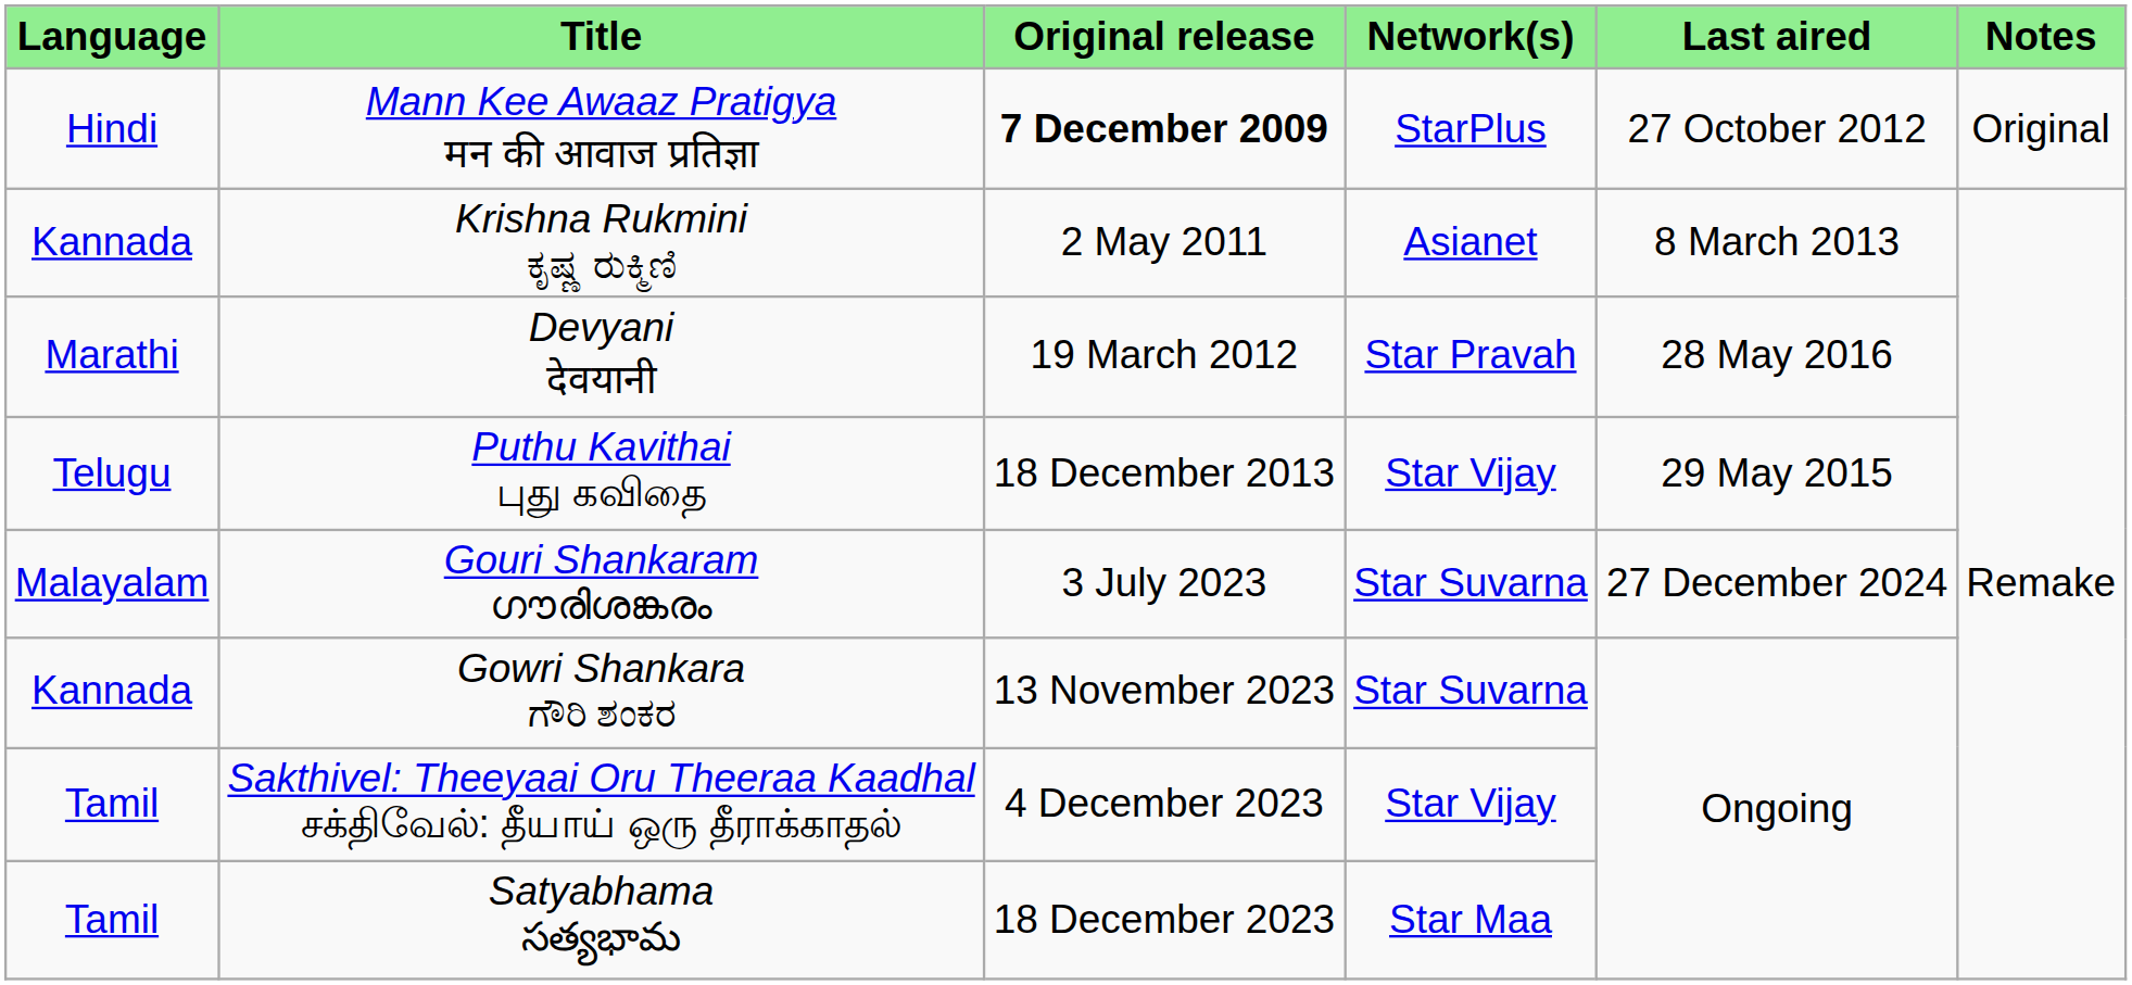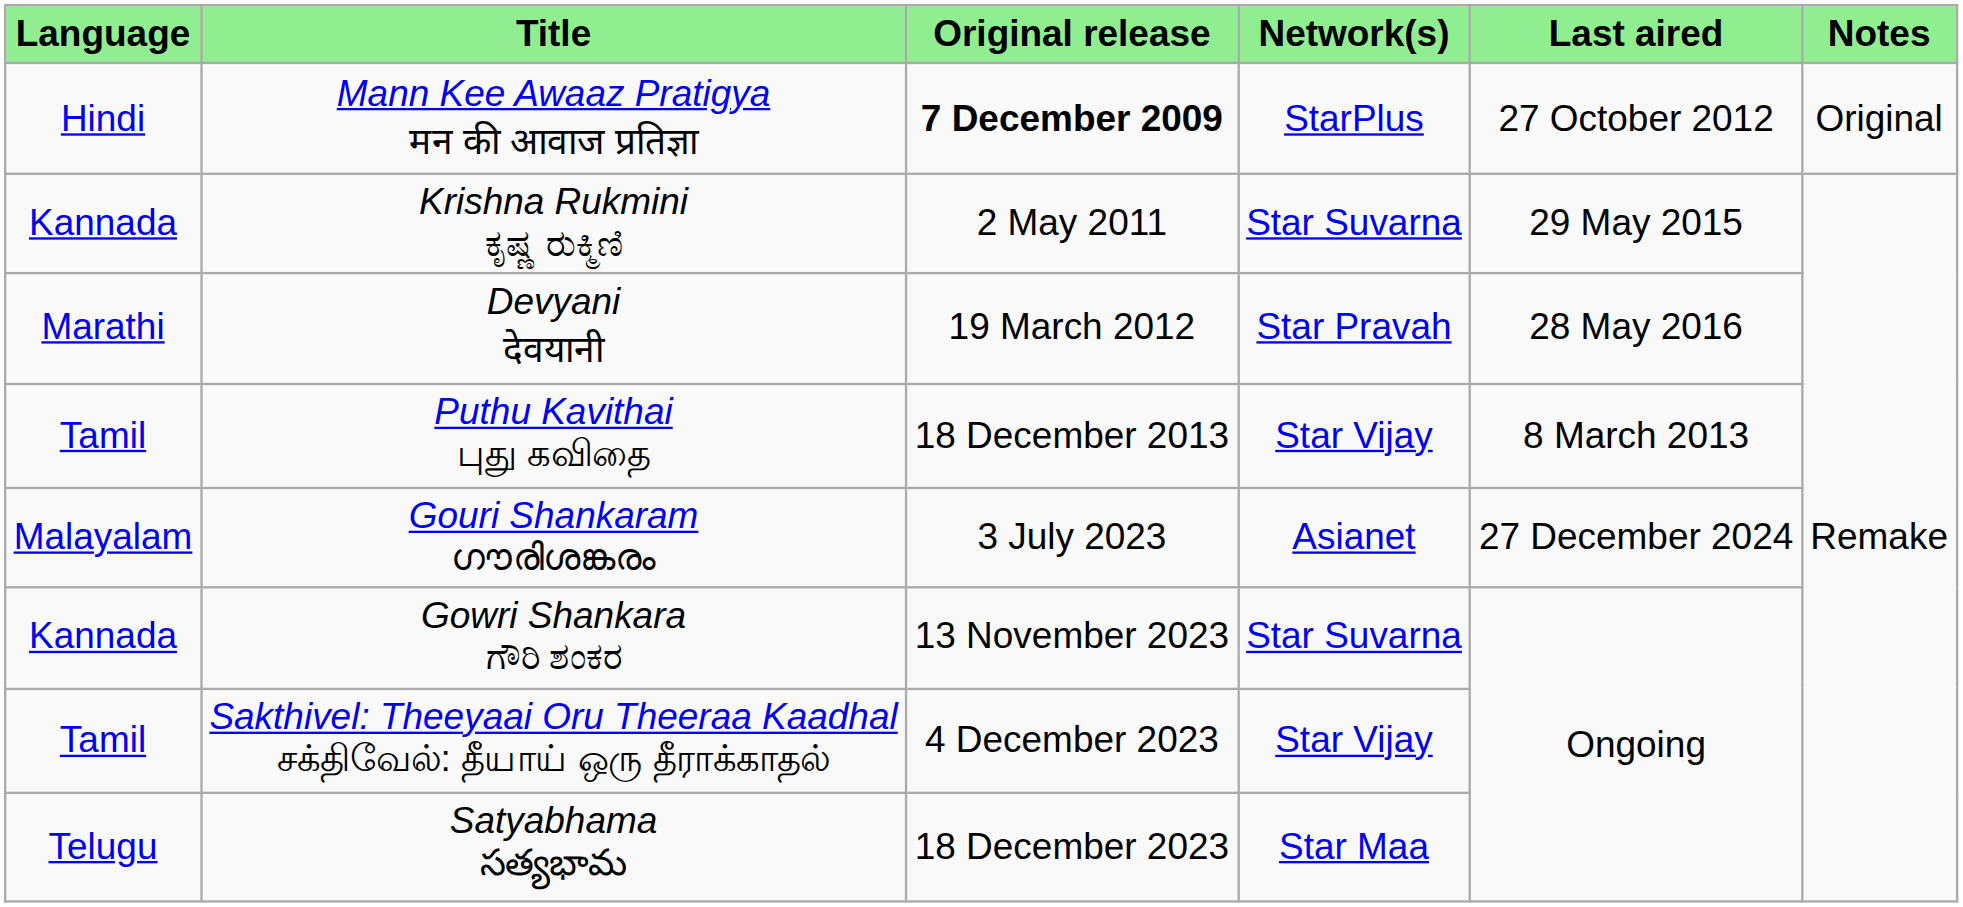Krishna Rukmini ಕೃಷ್ಣ ರುಕ್ಮಿಣಿ | Network(s): Asianet -> Star Suvarna
Krishna Rukmini ಕೃಷ್ಣ ರುಕ್ಮಿಣಿ | Last aired: 8 March 2013 -> 29 May 2015
Puthu Kavithai புது கவிதை | Language: Telugu -> Tamil
Puthu Kavithai புது கவிதை | Last aired: 29 May 2015 -> 8 March 2013
Gouri Shankaram ഗൗരിശങ്കരം | Network(s): Star Suvarna -> Asianet
Satyabhama సత్యభామ | Language: Tamil -> Telugu
